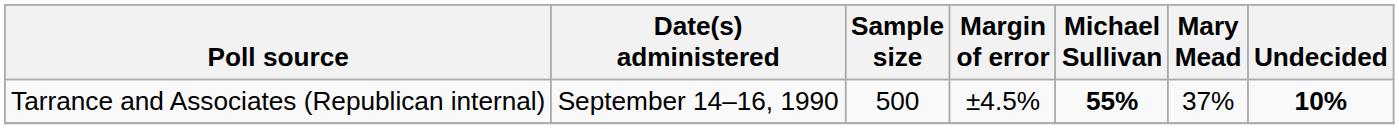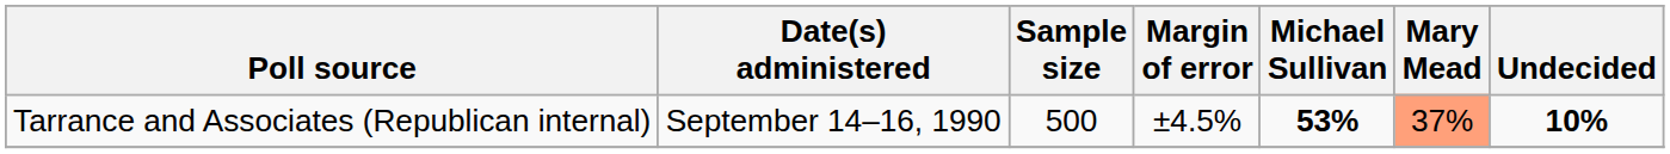Tarrance and Associates (Republican internal) | Michael Sullivan: 55% -> 53%
Tarrance and Associates (Republican internal) | Mary Mead: no background -> lightsalmon background
